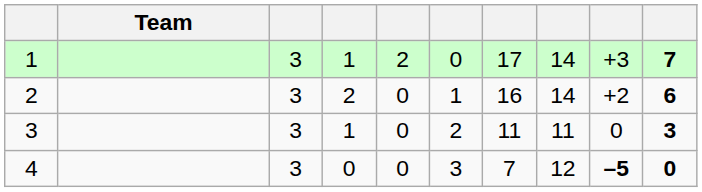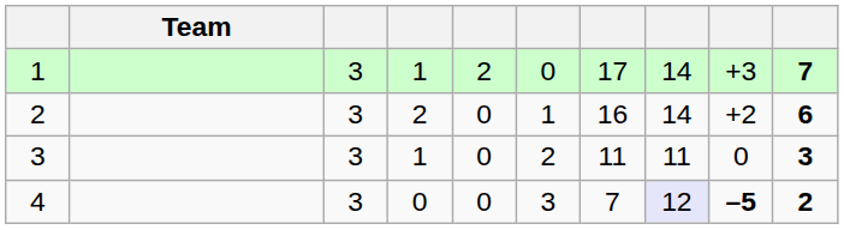4 | column 8: no background -> lavender background
4 | column 10: 0 -> 2
